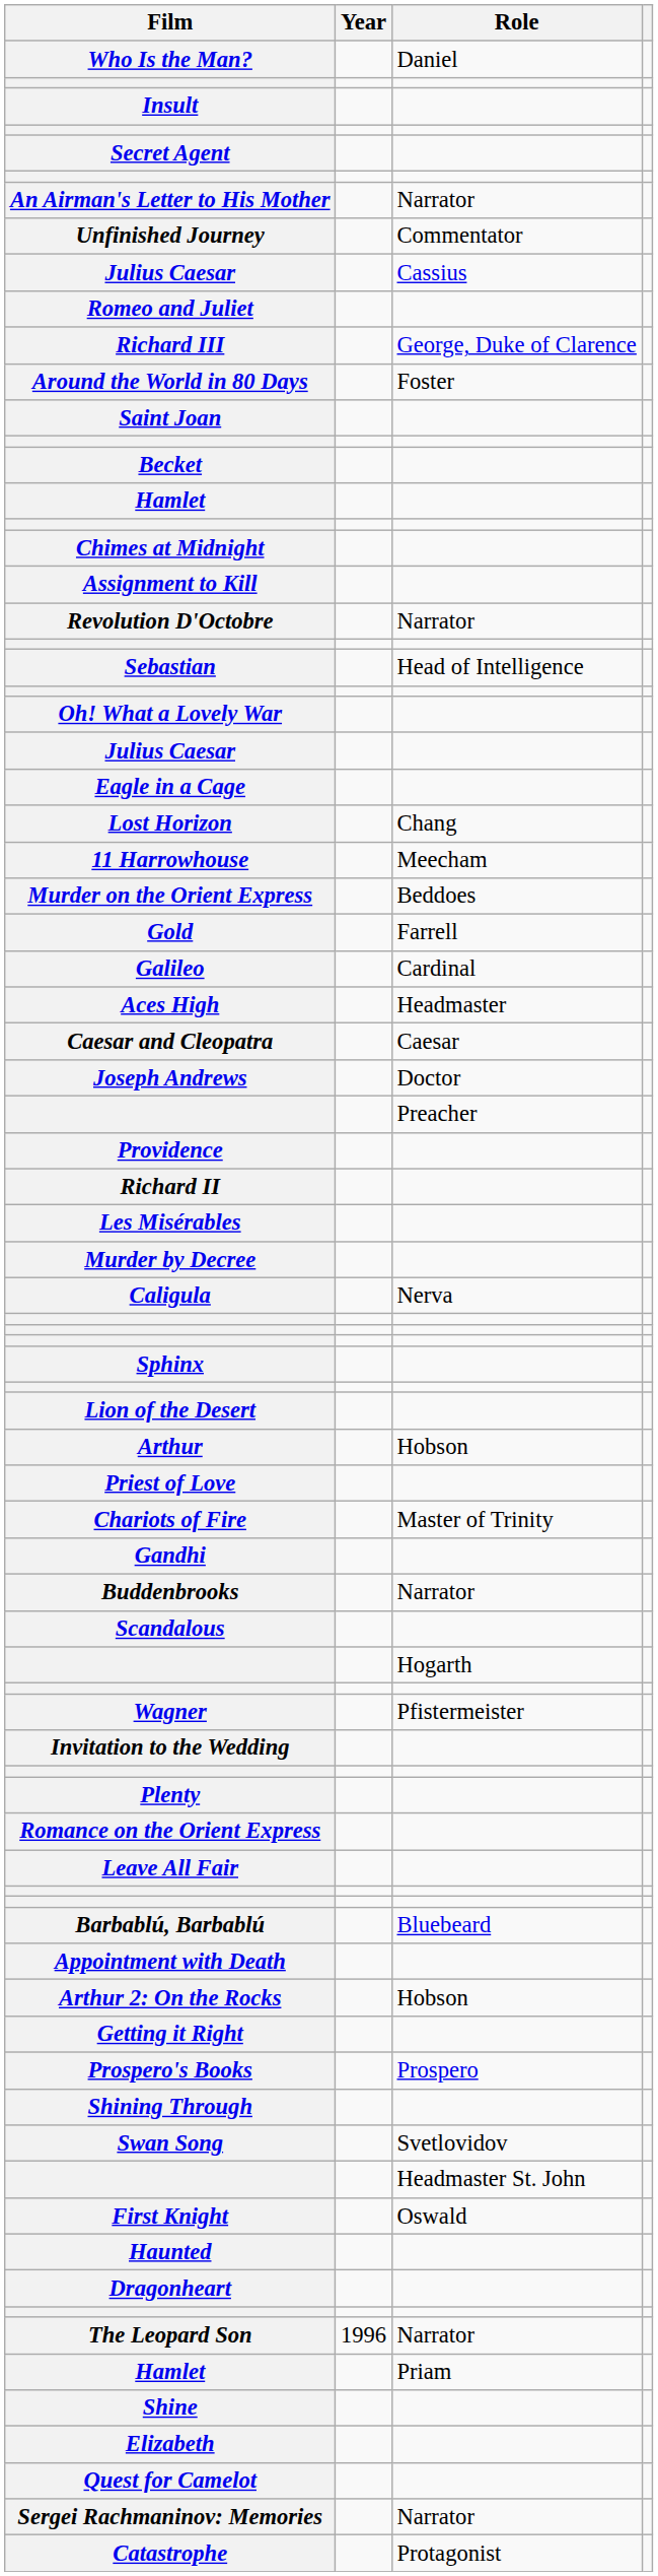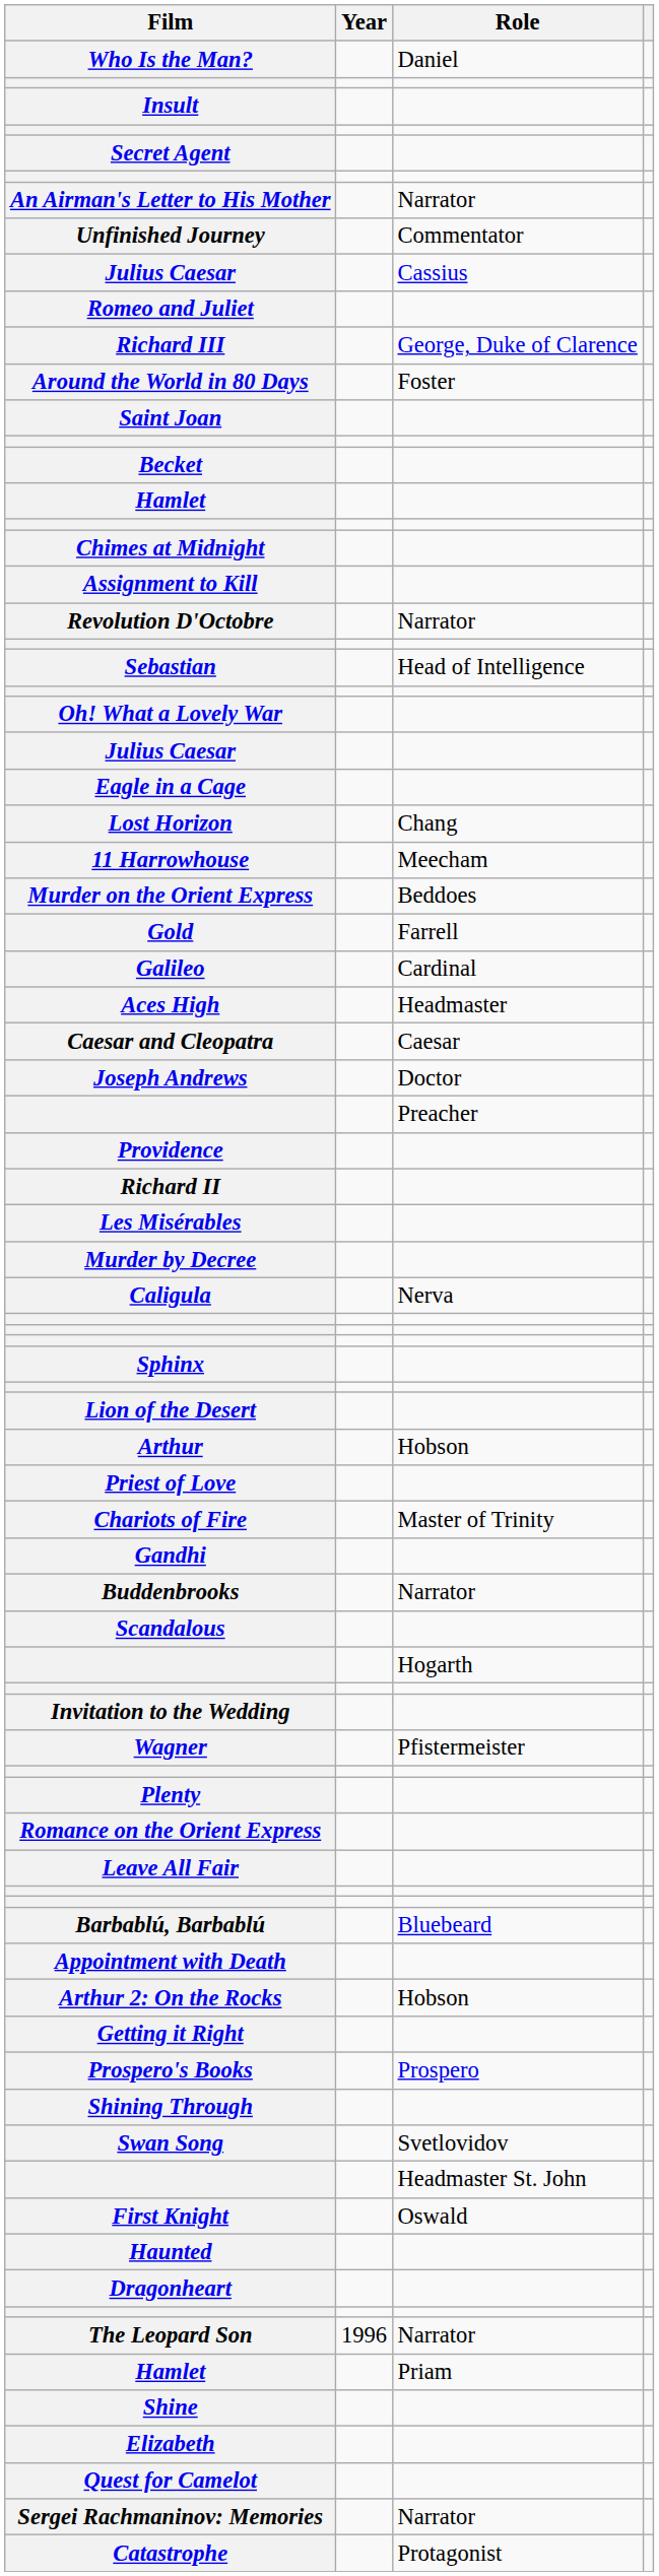rows swapped: Invitation to the Wedding <-> Wagner
